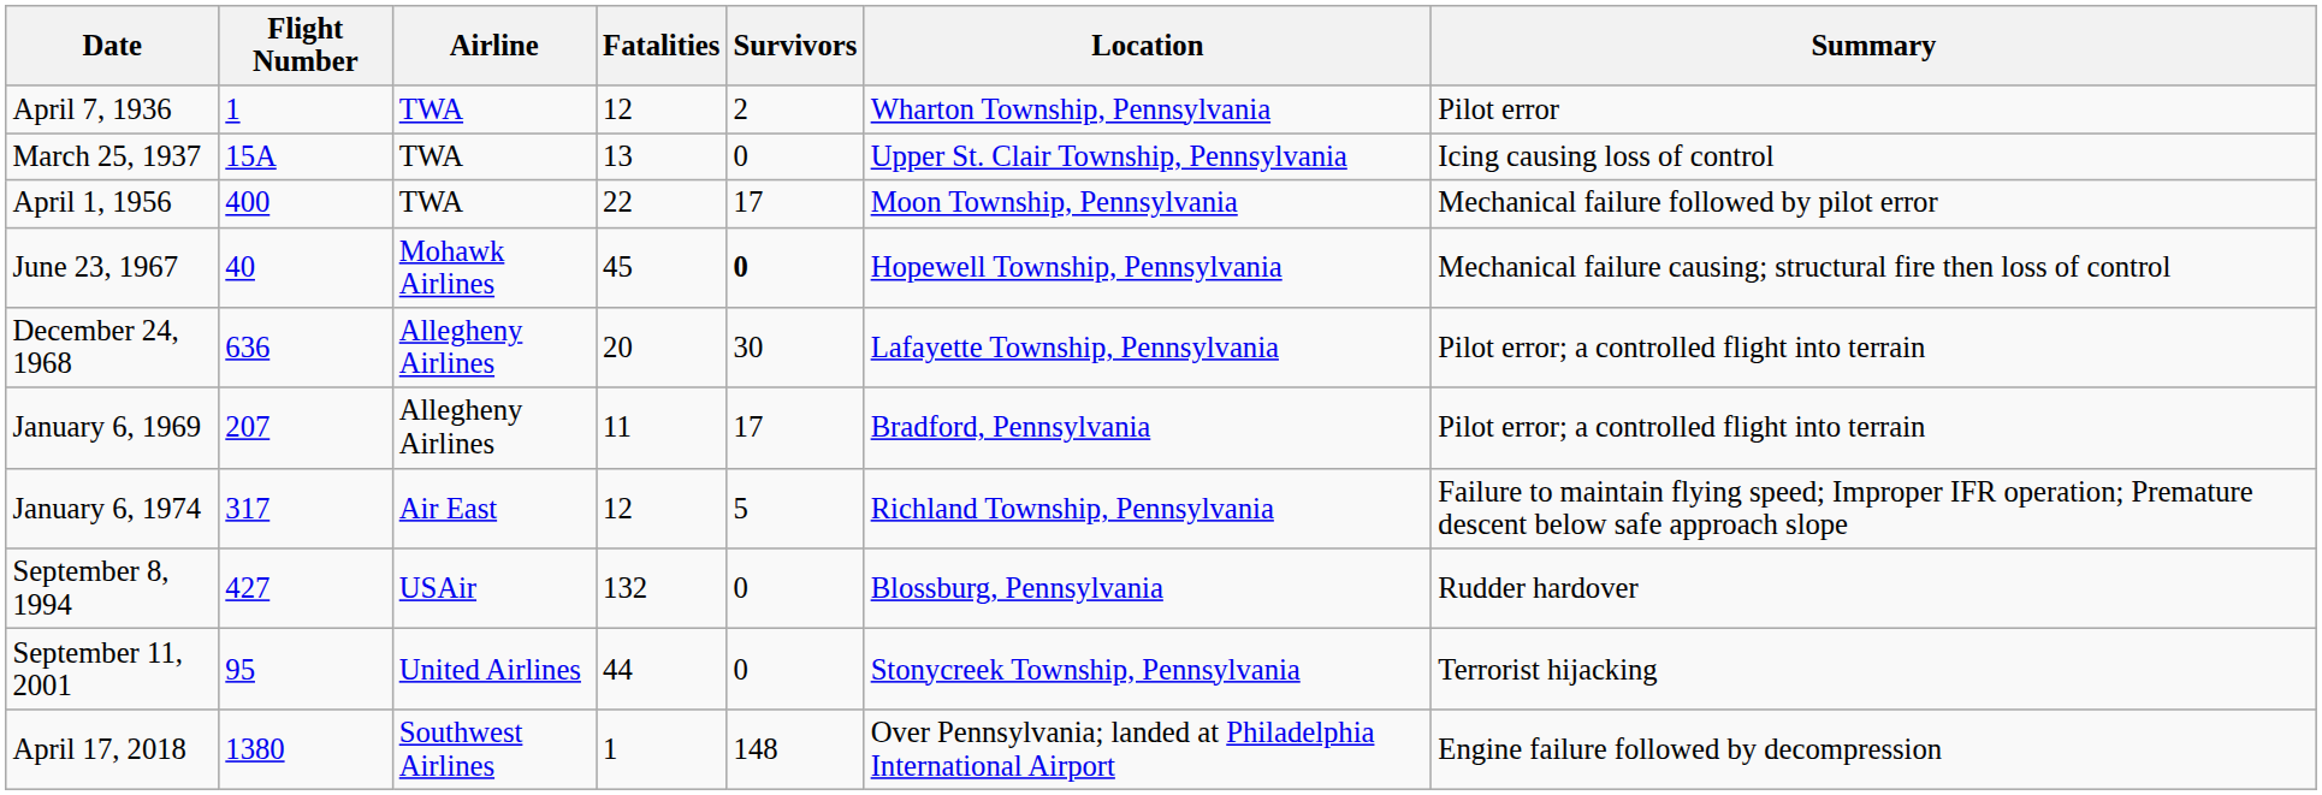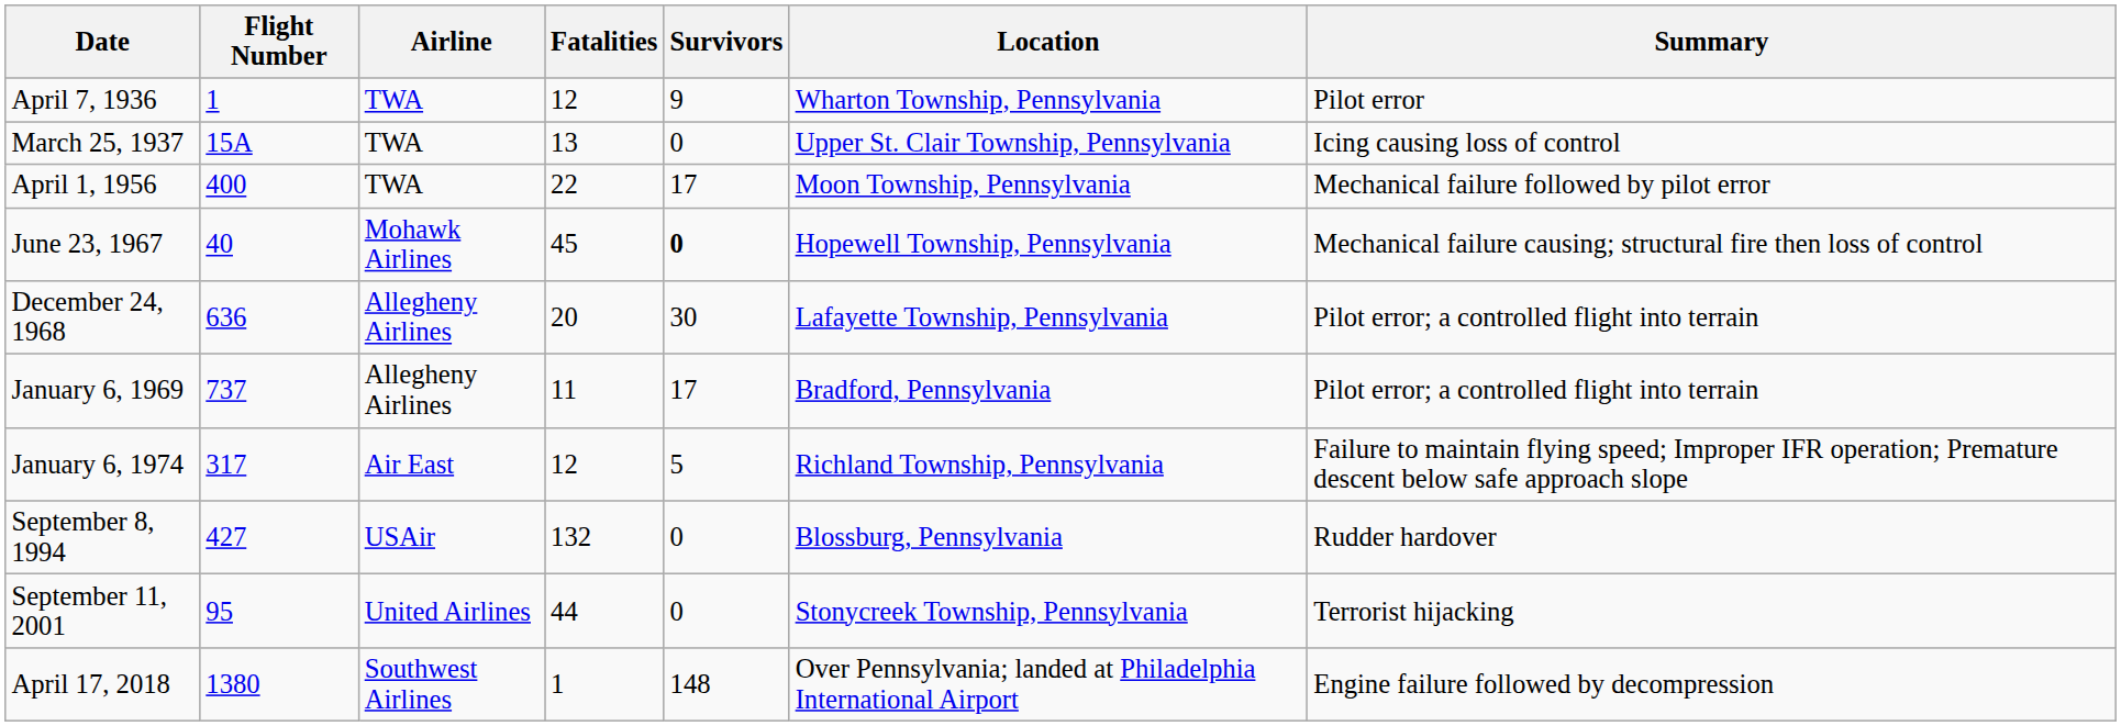April 7, 1936 | Survivors: 2 -> 9
January 6, 1969 | Flight Number: 207 -> 737
